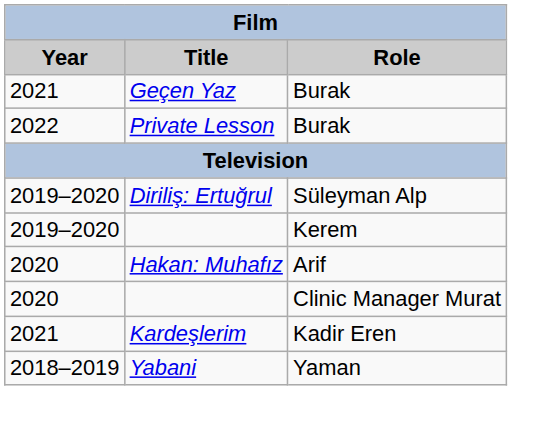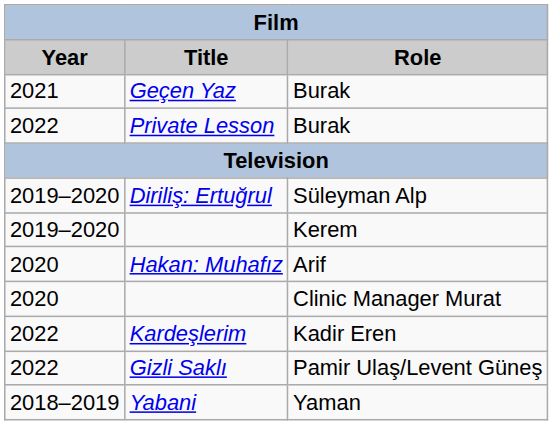Kardeşlerim | Year: 2021 -> 2022
+ row: 2022 | Gizli Saklı | Pamir Ulaş/Levent Güneş
